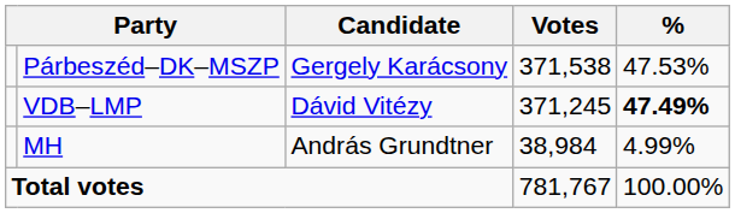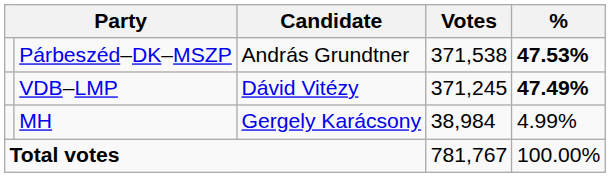Párbeszéd–DK–MSZP | Candidate: Gergely Karácsony -> András Grundtner
Párbeszéd–DK–MSZP | %: normal -> bold
MH | Candidate: András Grundtner -> Gergely Karácsony
